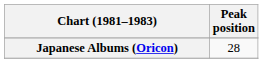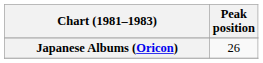Japanese Albums (Oricon) | Peak position: 28 -> 26
